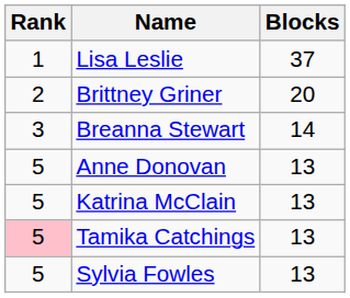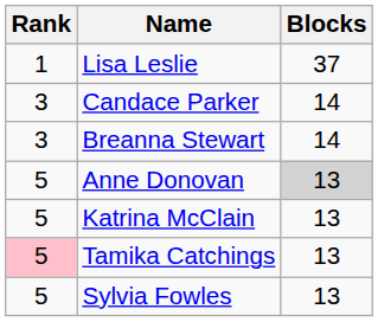- row: 2 | Brittney Griner | 20
+ row: 3 | Candace Parker | 14
Anne Donovan | Blocks: no background -> lightgrey background
